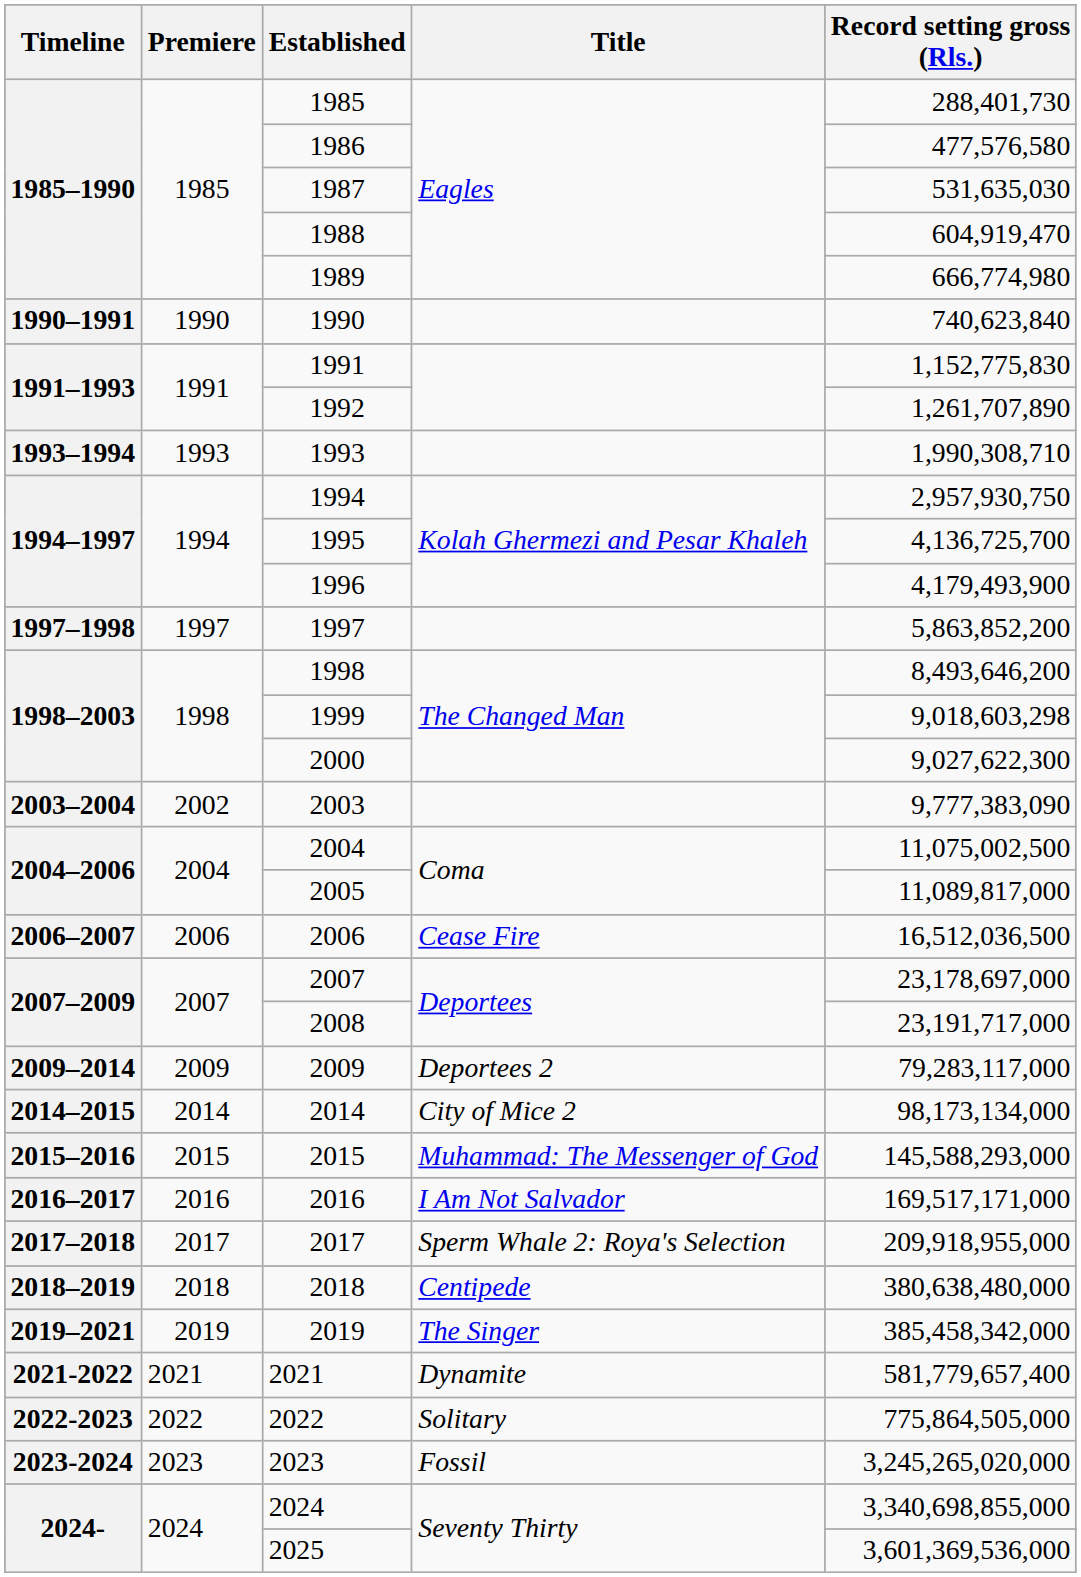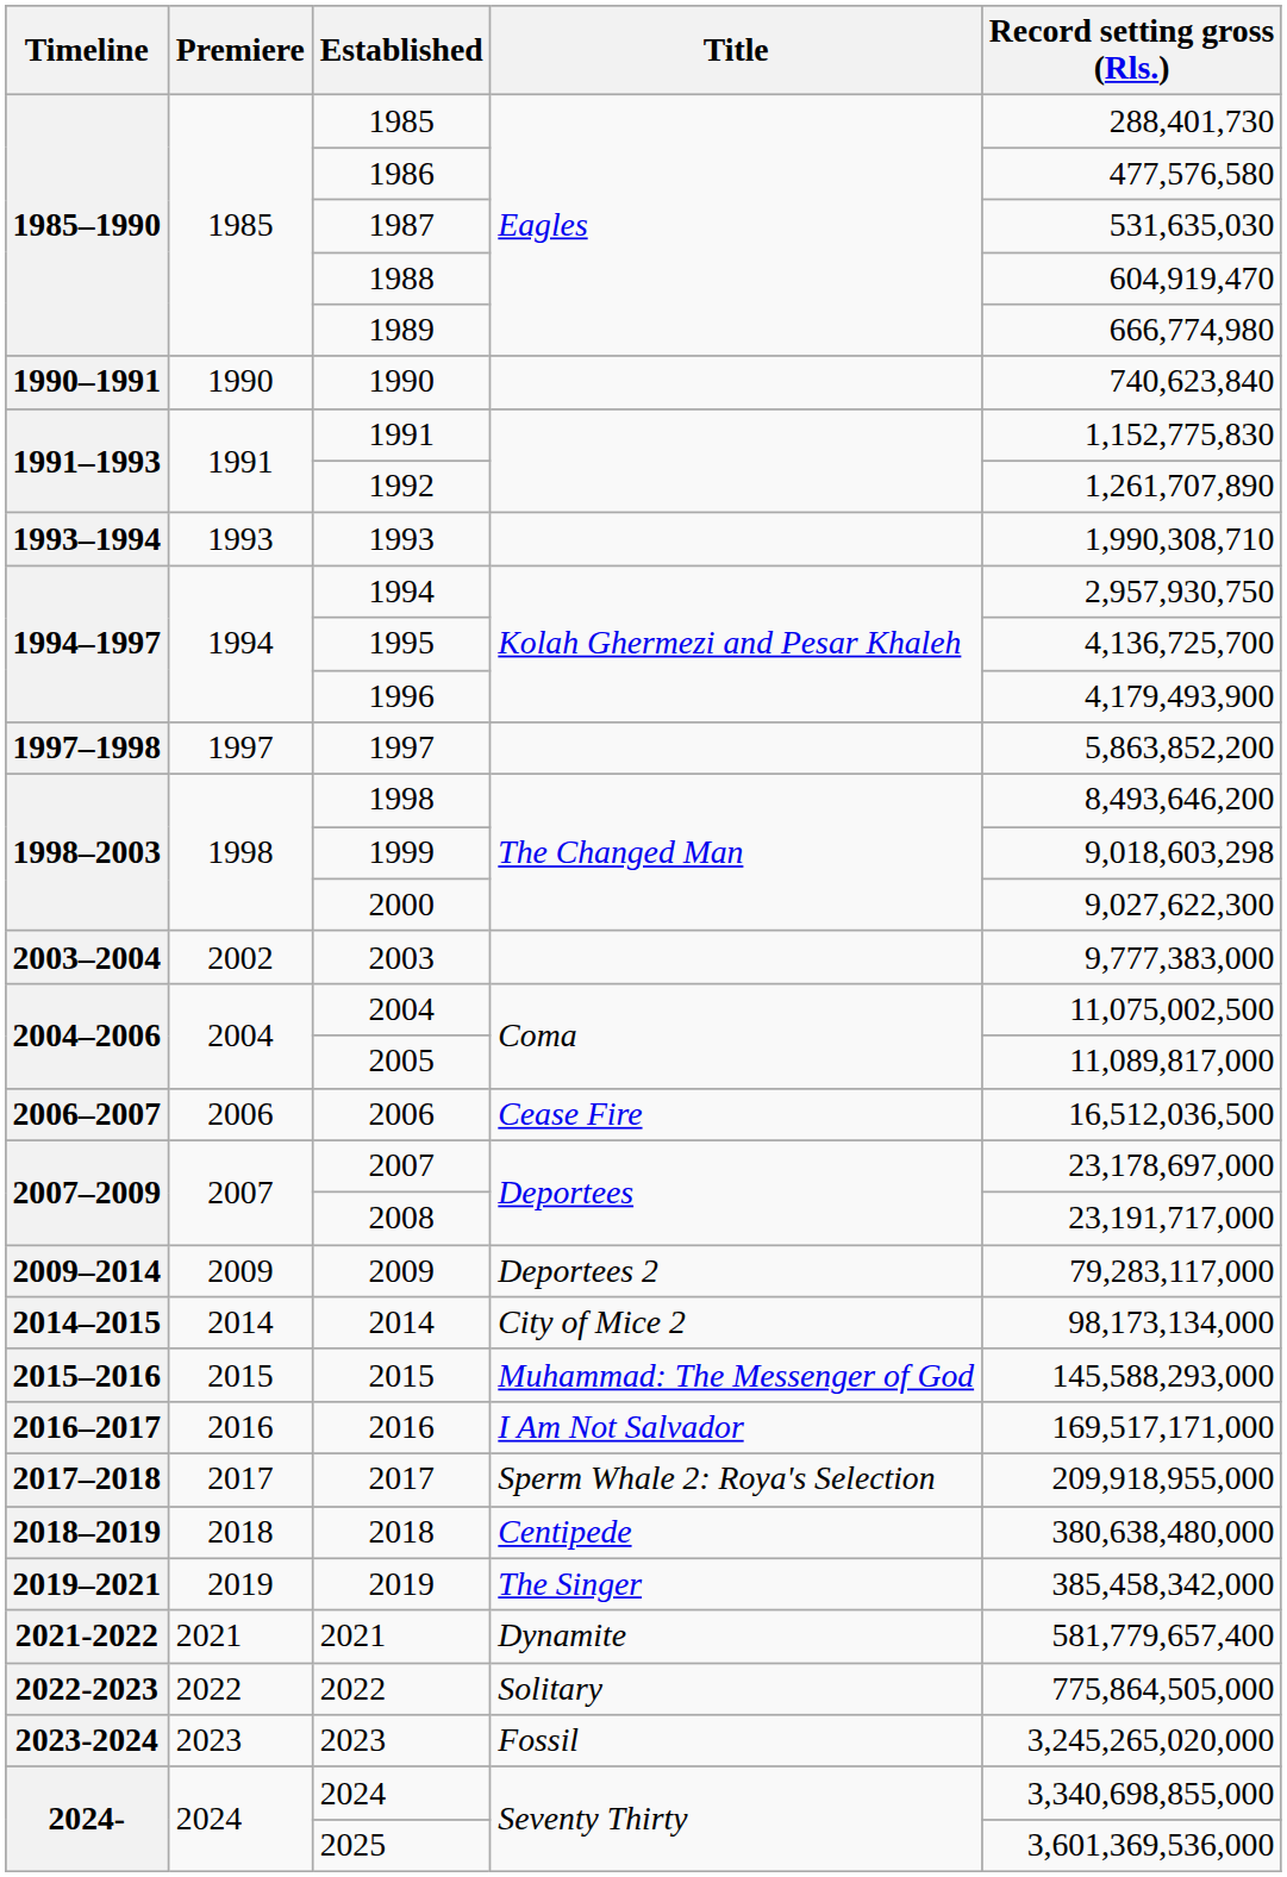2003 | Record setting gross (Rls.): 9,777,383,090 -> 9,777,383,000
